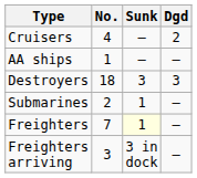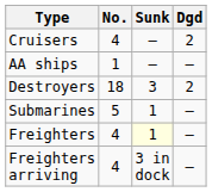Destroyers | Dgd: 3 -> 2
Submarines | No.: 2 -> 5
Freighters | No.: 7 -> 4
Freighters arriving | No.: 3 -> 4
